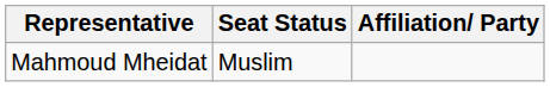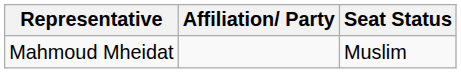columns swapped: Affiliation/ Party <-> Seat Status
